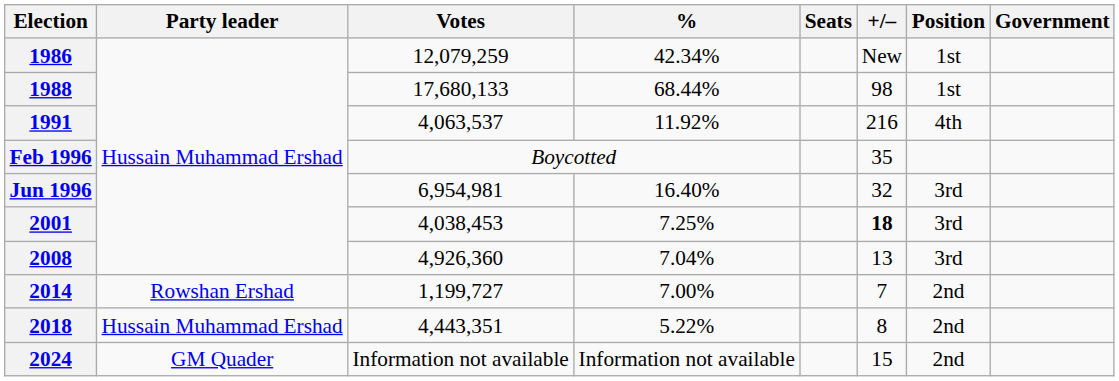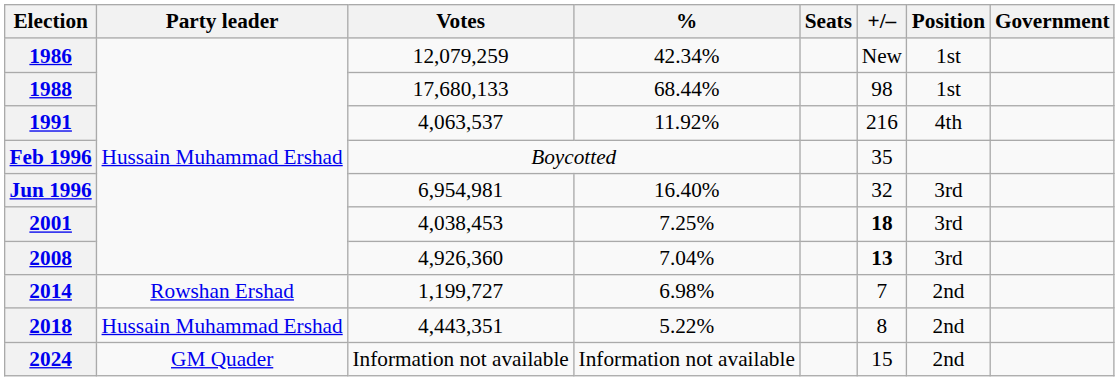2008 | +/–: normal -> bold
2014 | %: 7.00% -> 6.98%
